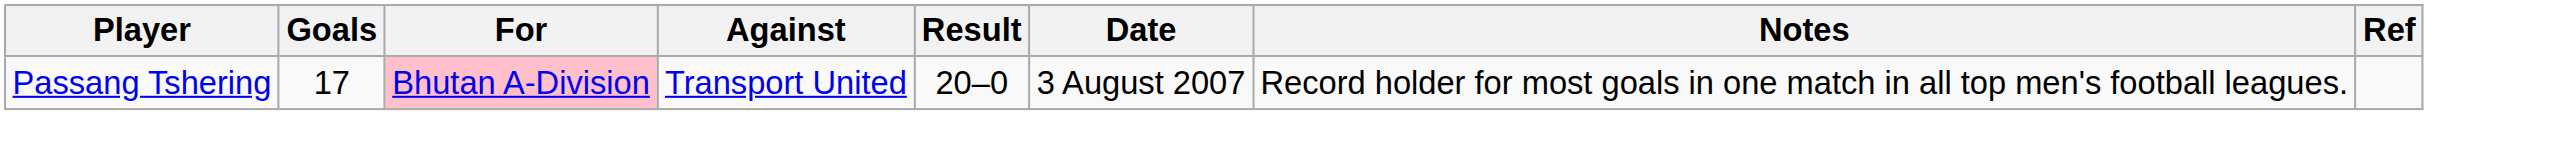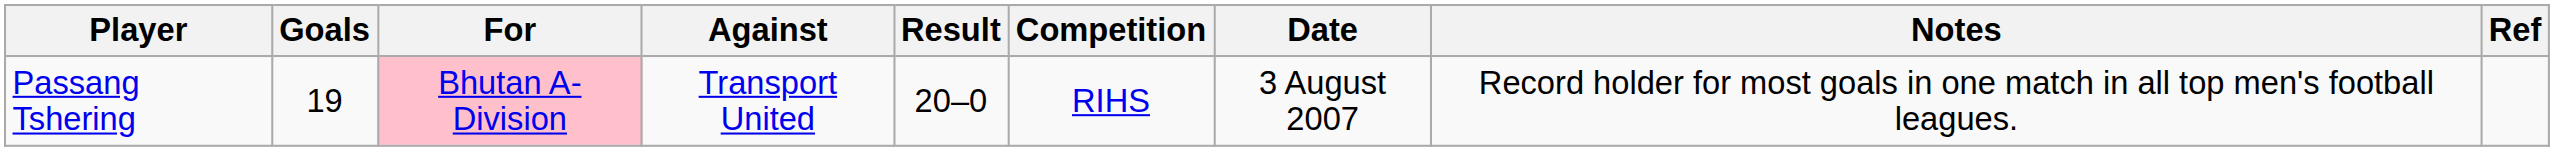+ column: Competition | RIHS
Passang Tshering | Goals: 17 -> 19
